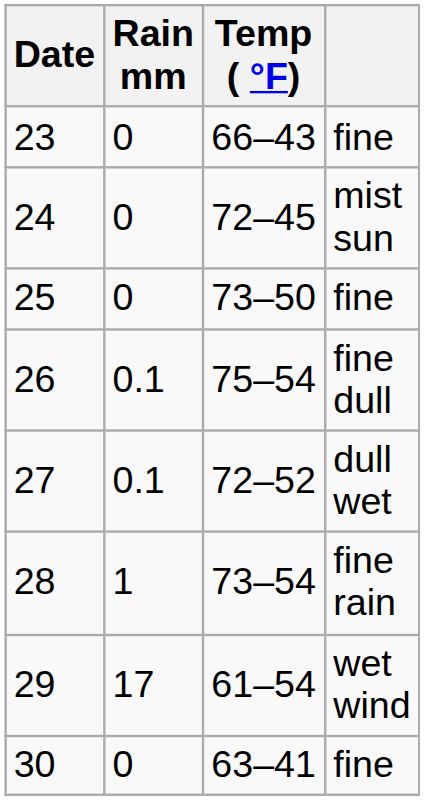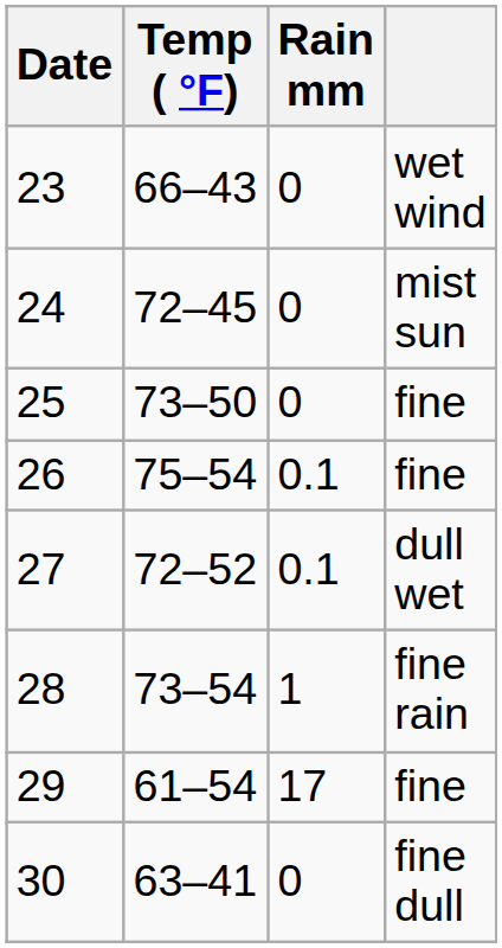columns swapped: Rain mm <-> Temp ( °F)
23 | column 4: fine -> wet wind
26 | column 4: fine dull -> fine
29 | column 4: wet wind -> fine
30 | column 4: fine -> fine dull
